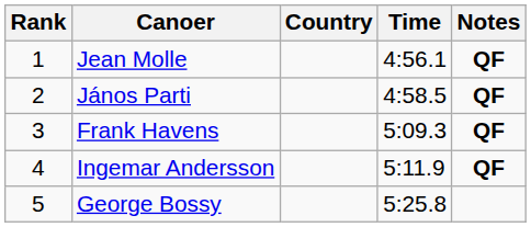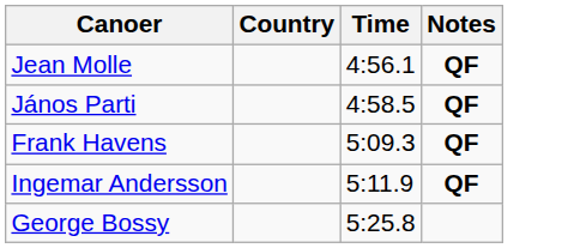- column: Rank | 1 | 2 | 3 | 4 | 5
